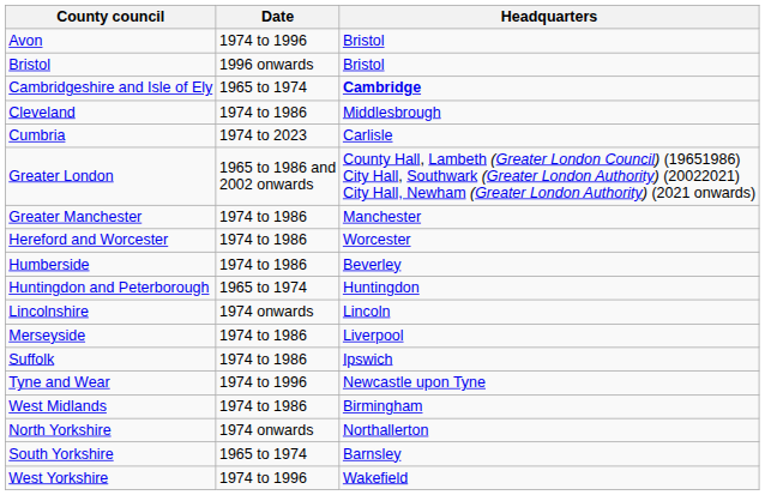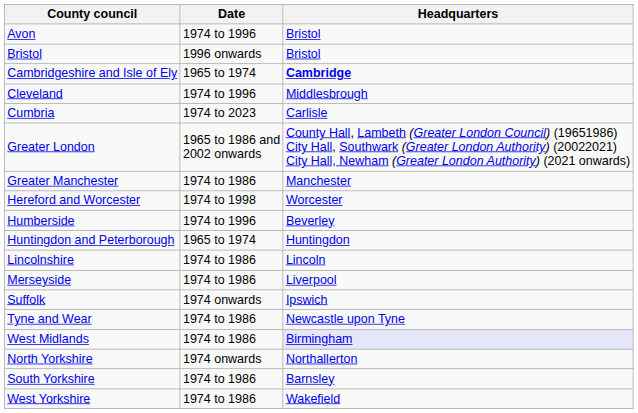Cleveland | Date: 1974 to 1986 -> 1974 to 1996
Hereford and Worcester | Date: 1974 to 1986 -> 1974 to 1998
Humberside | Date: 1974 to 1986 -> 1974 to 1996
Lincolnshire | Date: 1974 onwards -> 1974 to 1986
Suffolk | Date: 1974 to 1986 -> 1974 onwards
Tyne and Wear | Date: 1974 to 1996 -> 1974 to 1986
West Midlands | Headquarters: no background -> lavender background
South Yorkshire | Date: 1965 to 1974 -> 1974 to 1986
West Yorkshire | Date: 1974 to 1996 -> 1974 to 1986
